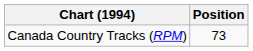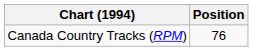Canada Country Tracks (RPM) | Position: 73 -> 76
